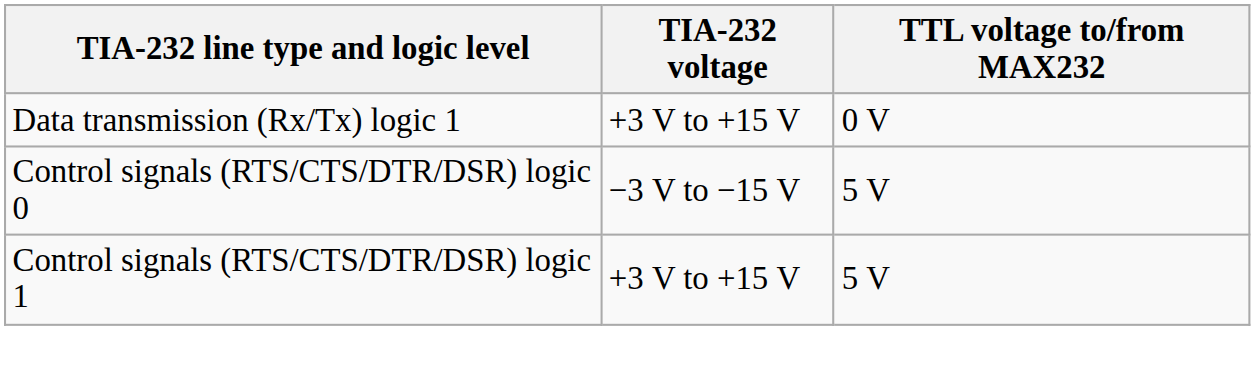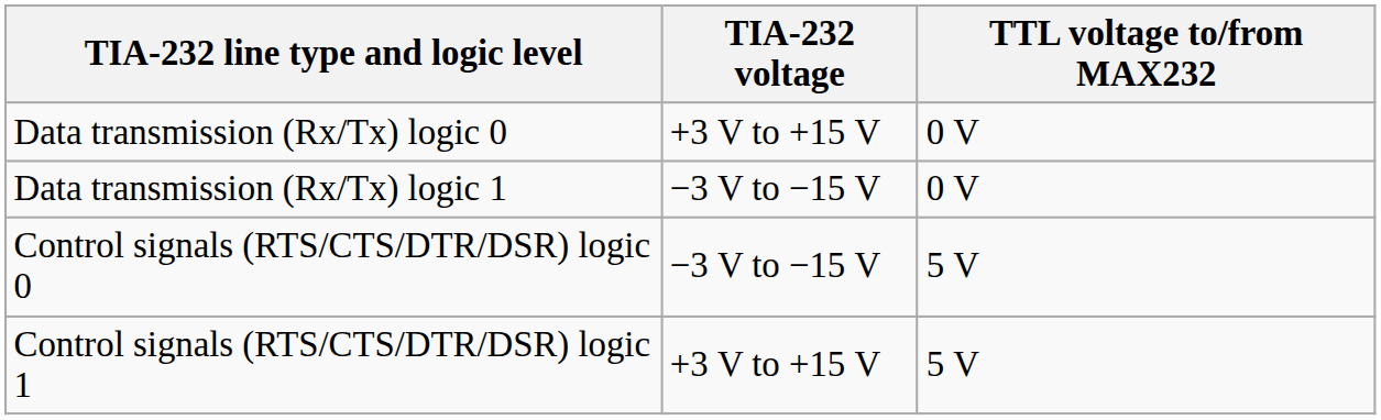+ row: Data transmission (Rx/Tx) logic 0 | +3 V to +15 V | 0 V
Data transmission (Rx/Tx) logic 1 | TIA-232 voltage: +3 V to +15 V -> −3 V to −15 V
